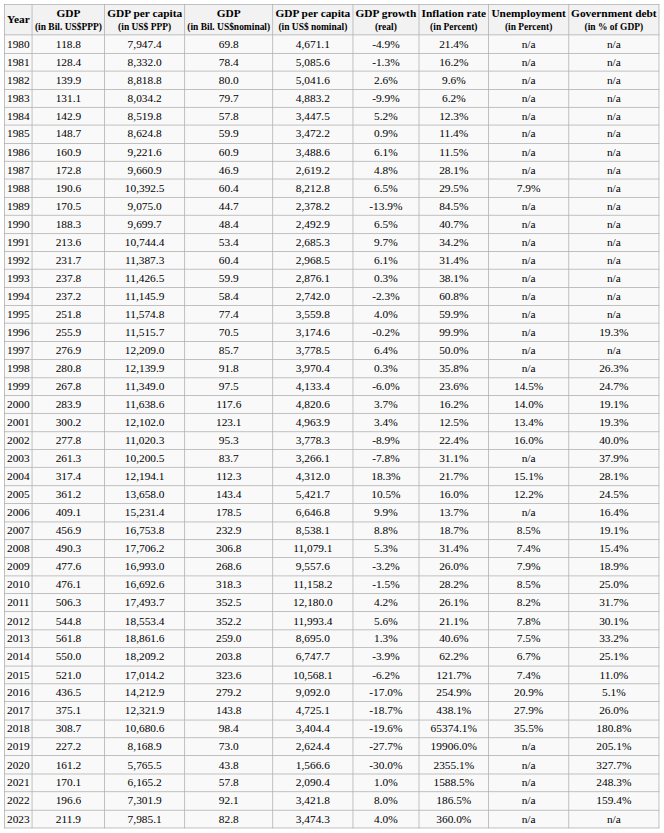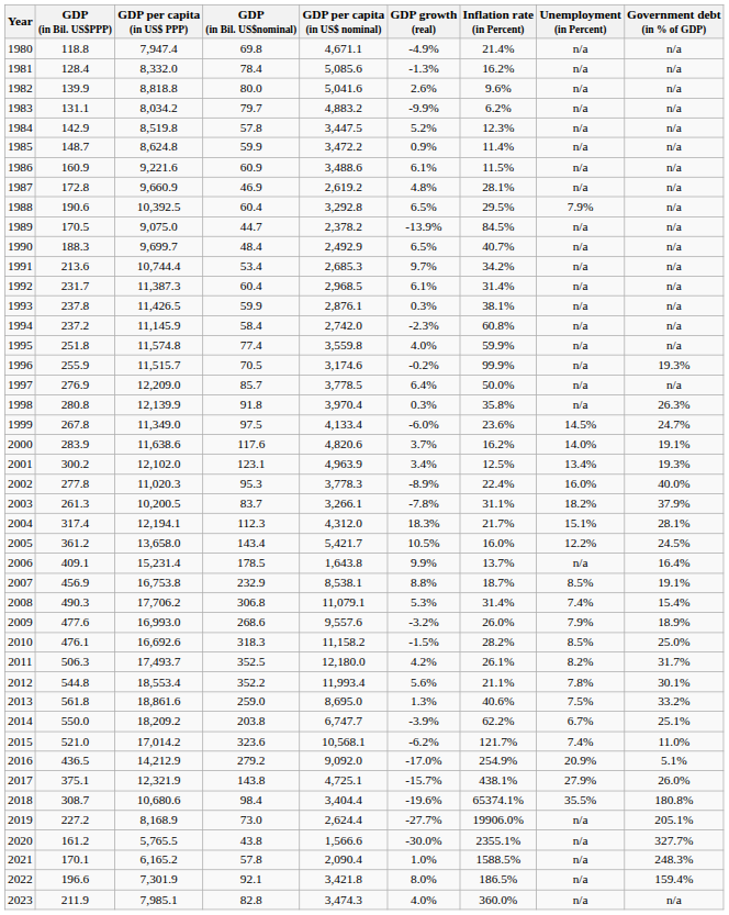1988 | GDP per capita (in US$ nominal): 8,212.8 -> 3,292.8
2003 | Unemployment (in Percent): n/a -> 18.2%
2006 | GDP per capita (in US$ nominal): 6,646.8 -> 1,643.8
2017 | GDP growth (real): -18.7% -> -15.7%
